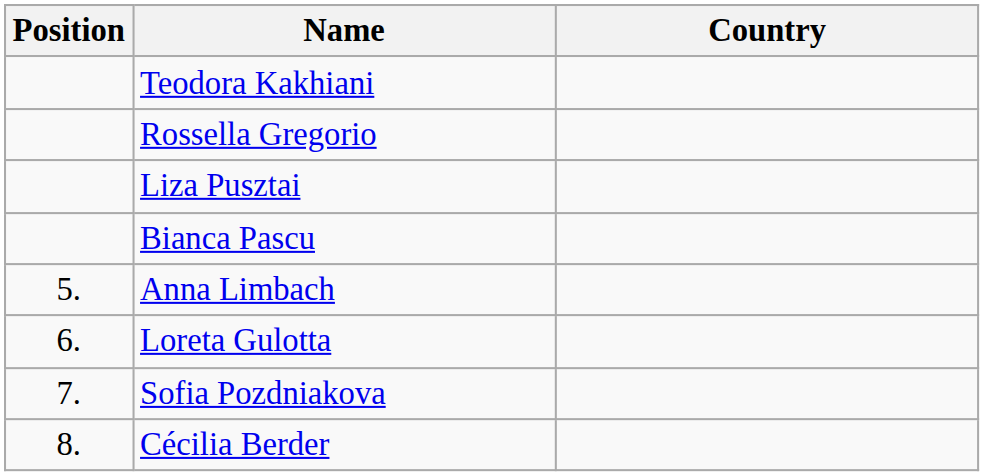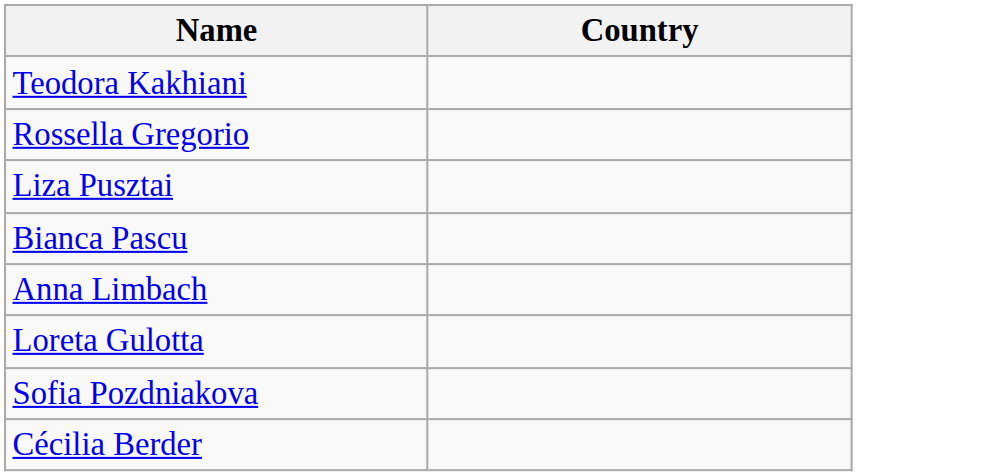- column: Position | 5. | 6. | 7. | 8.
